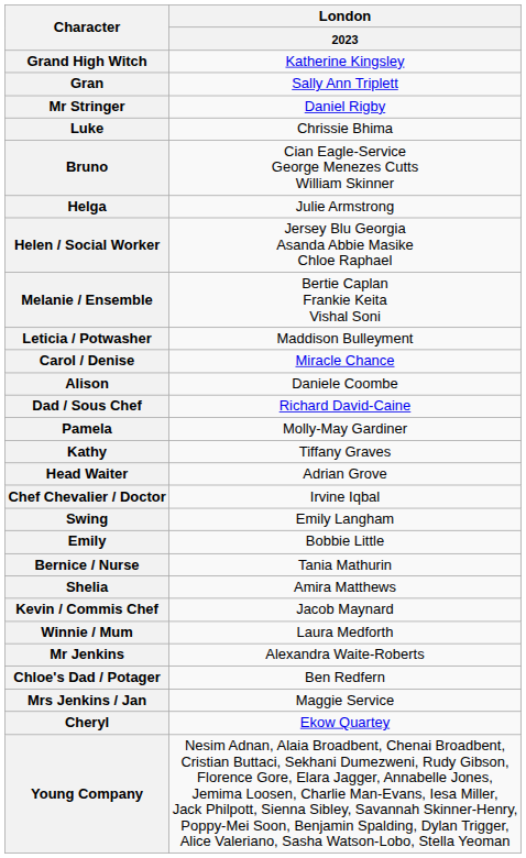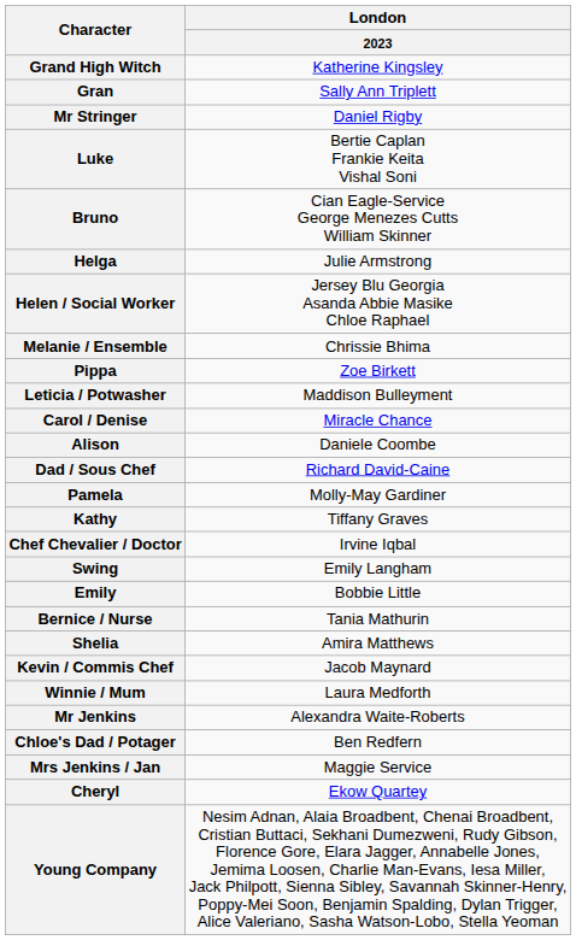Luke | London / 2023: Chrissie Bhima -> Bertie Caplan Frankie Keita Vishal Soni
Melanie / Ensemble | London / 2023: Bertie Caplan Frankie Keita Vishal Soni -> Chrissie Bhima
+ row: Pippa | Zoe Birkett
- row: Head Waiter | Adrian Grove
